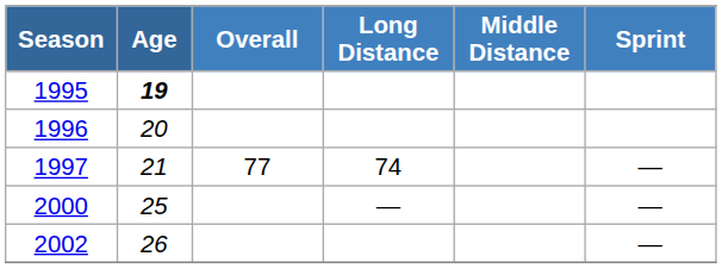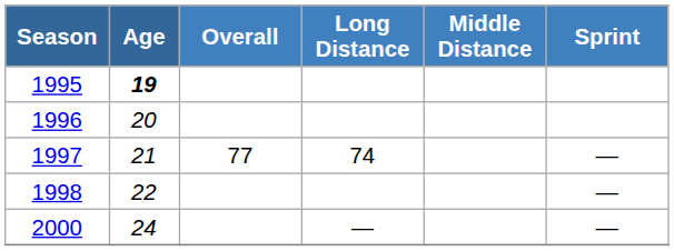+ row: 1998 | 22 | —
2000 | Age: 25 -> 24
- row: 2002 | 26 | —
